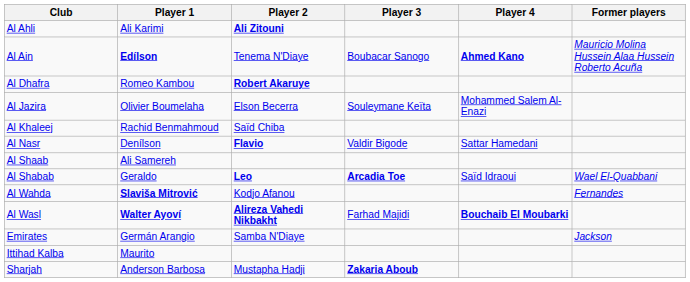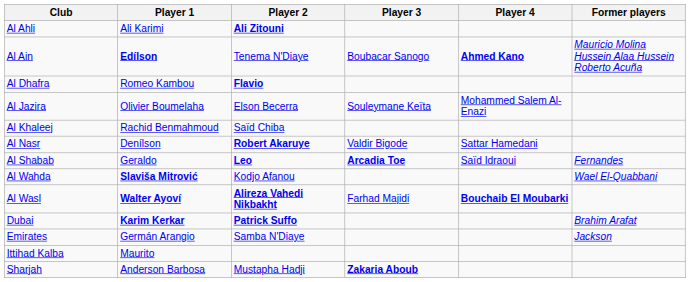Al Dhafra | Player 2: Robert Akaruye -> Flavio
Al Nasr | Player 2: Flavio -> Robert Akaruye
- row: Al Shaab | Ali Samereh
Al Shabab | Former players: Wael El-Quabbani -> Fernandes
Al Wahda | Former players: Fernandes -> Wael El-Quabbani
+ row: Dubai | Karim Kerkar | Patrick Suffo | Brahim Arafat
